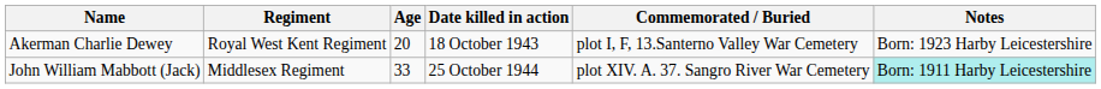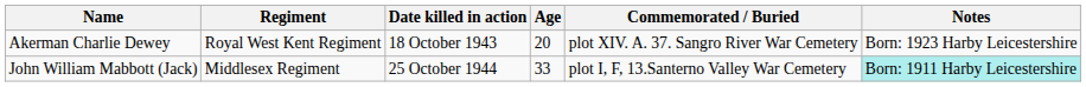columns swapped: Date killed in action <-> Age
Akerman Charlie Dewey | Commemorated / Buried: plot I, F, 13.Santerno Valley War Cemetery -> plot XIV. A. 37. Sangro River War Cemetery
John William Mabbott (Jack) | Commemorated / Buried: plot XIV. A. 37. Sangro River War Cemetery -> plot I, F, 13.Santerno Valley War Cemetery
